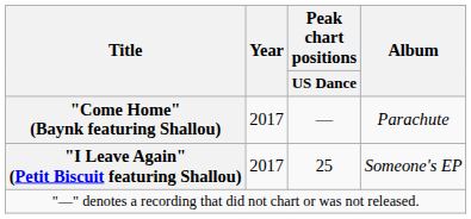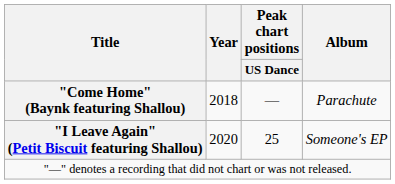"Come Home" (Baynk featuring Shallou) | Year: 2017 -> 2018
"I Leave Again" (Petit Biscuit featuring Shallou) | Year: 2017 -> 2020
